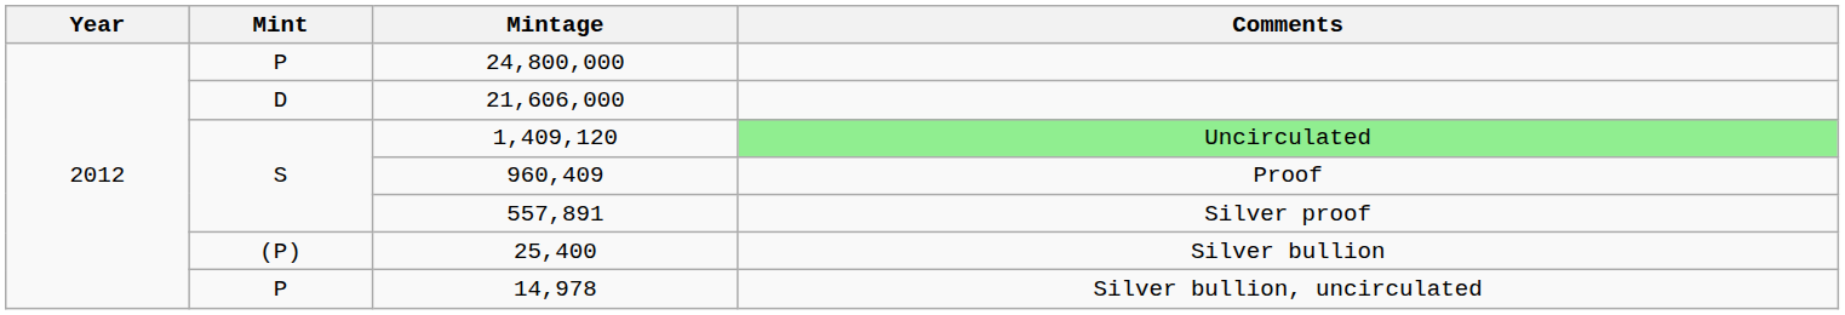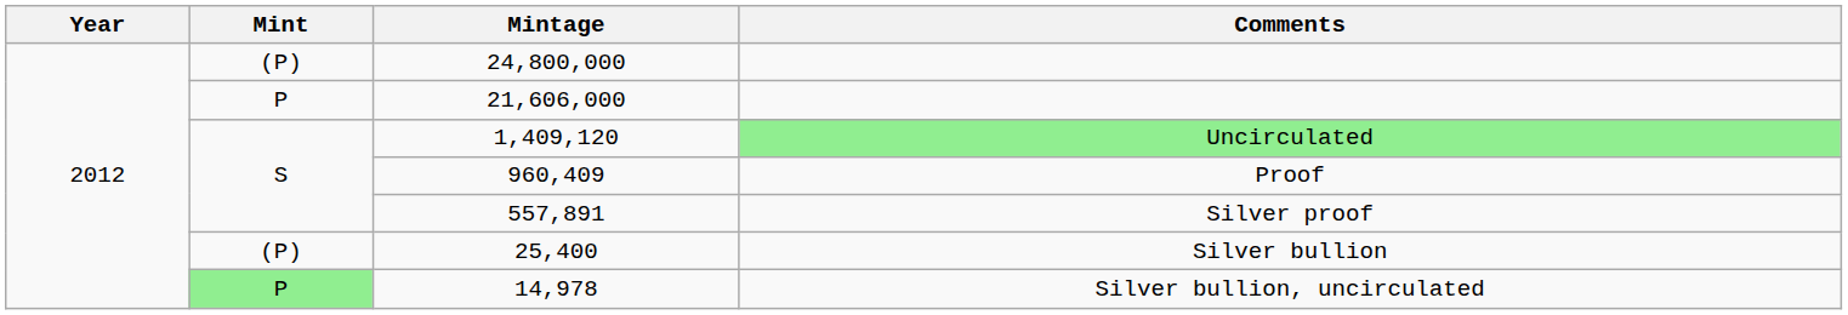24,800,000 | Mint: P -> (P)
21,606,000 | Mint: D -> P
14,978 | Mint: no background -> lightgreen background
